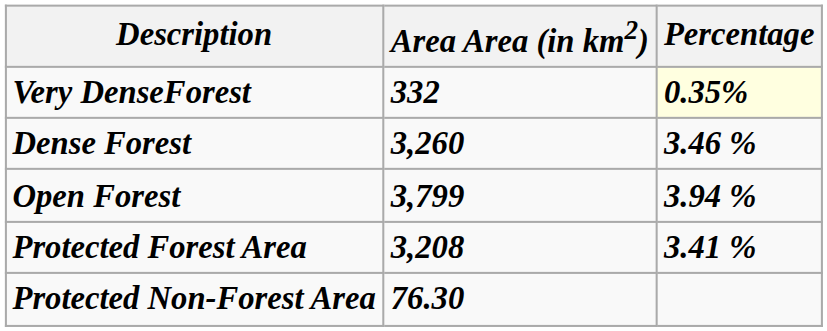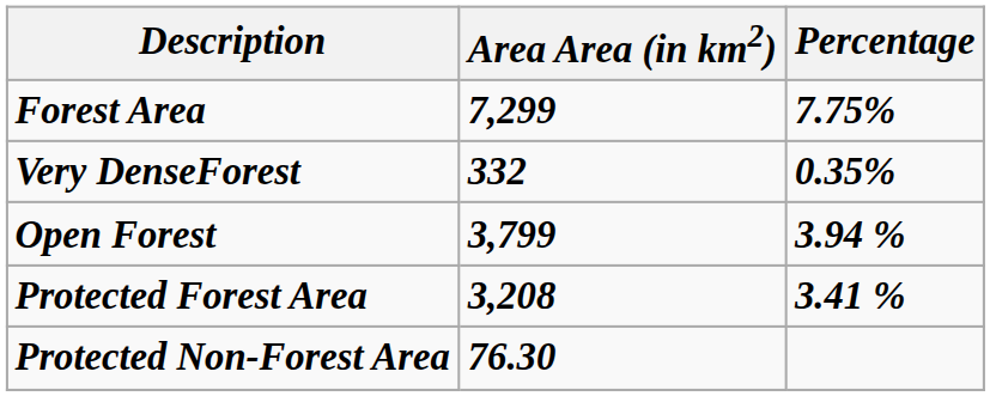+ row: Forest Area | 7,299 | 7.75%
Very DenseForest | Percentage: lightyellow background -> no background
- row: Dense Forest | 3,260 | 3.46 %
